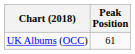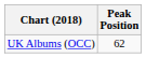UK Albums (OCC) | Peak Position: 61 -> 62
